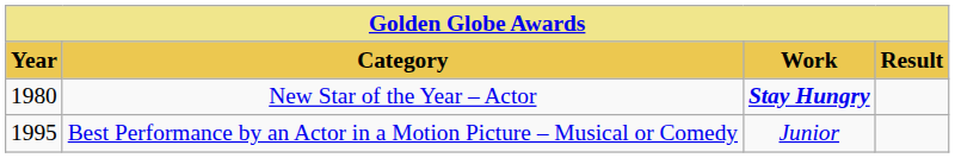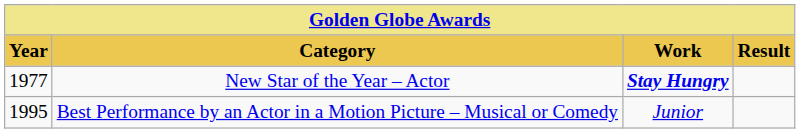New Star of the Year – Actor | Year: 1980 -> 1977
